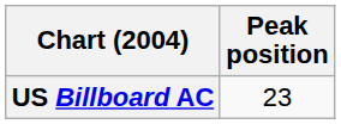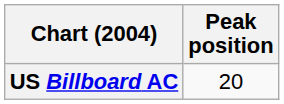US Billboard AC | Peak position: 23 -> 20
